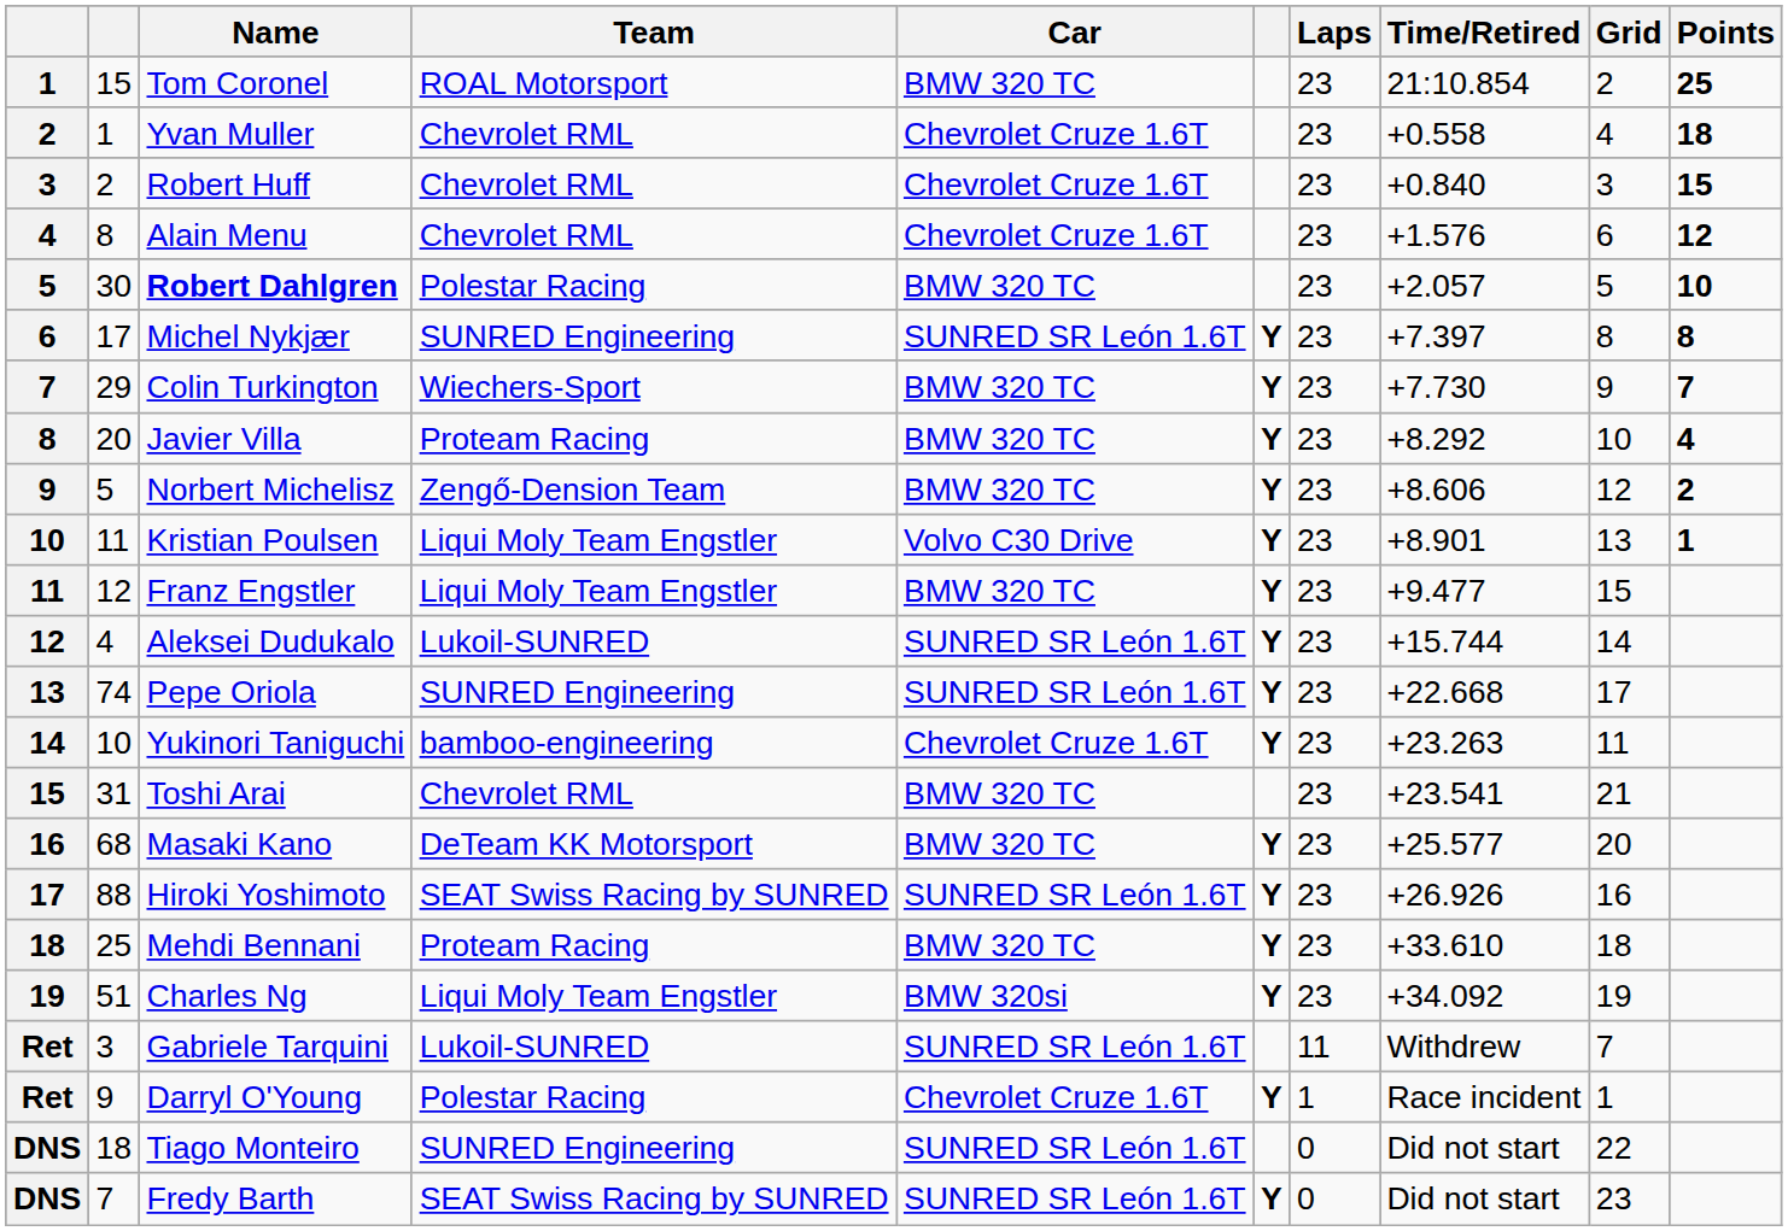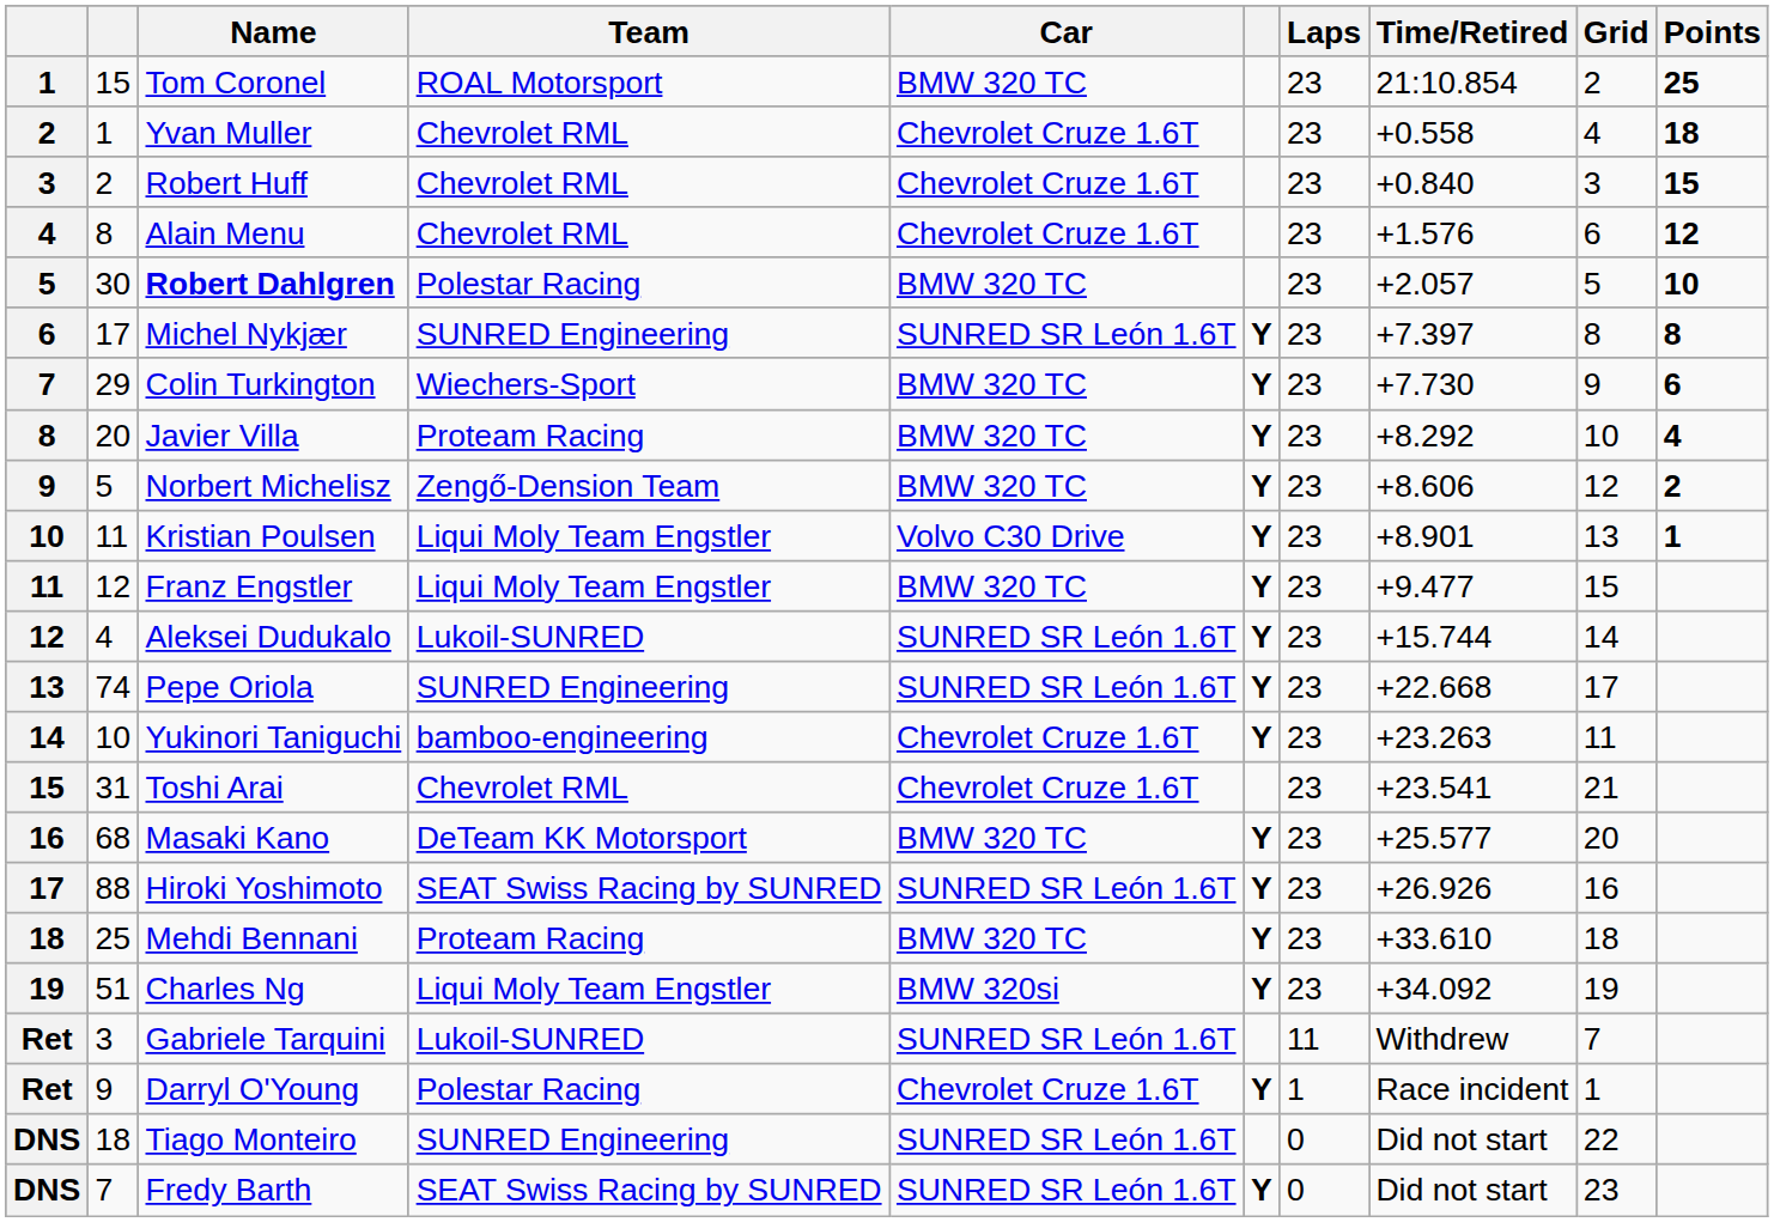Colin Turkington | Points: 7 -> 6
Toshi Arai | Car: BMW 320 TC -> Chevrolet Cruze 1.6T
